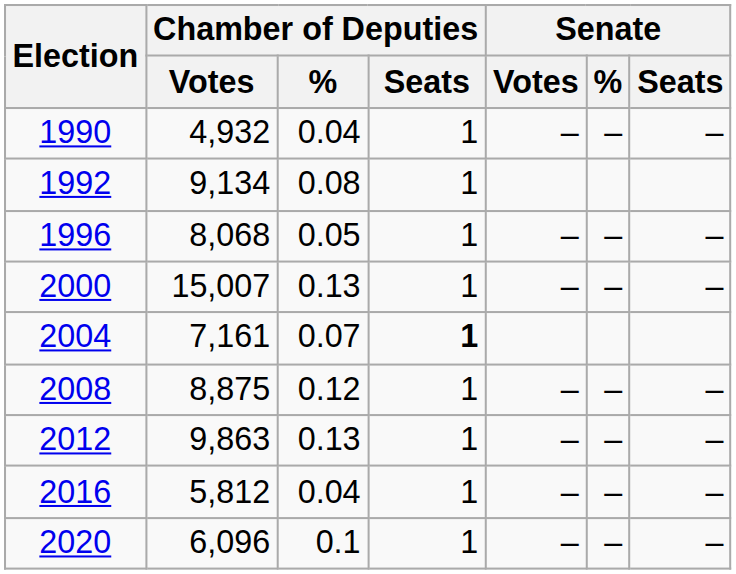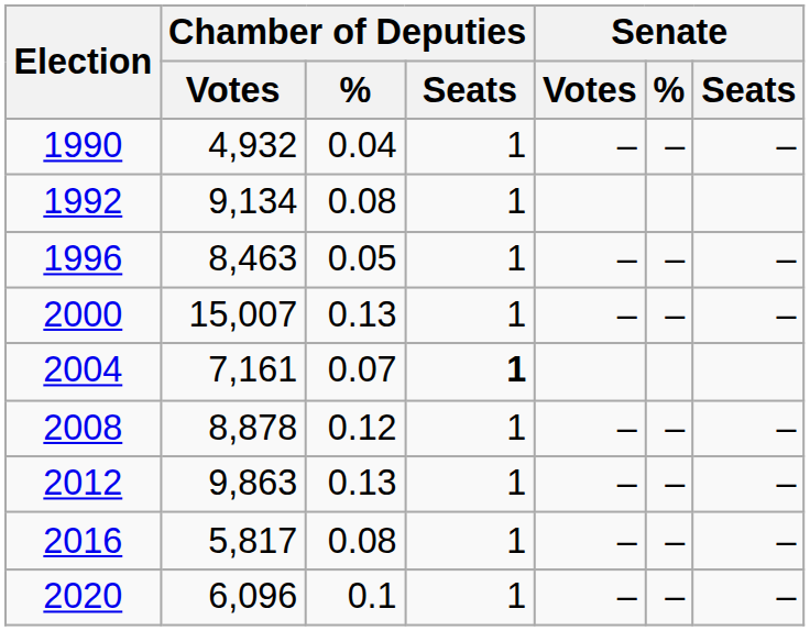1996 | Chamber of Deputies / Votes: 8,068 -> 8,463
2008 | Chamber of Deputies / Votes: 8,875 -> 8,878
2016 | Chamber of Deputies / Votes: 5,812 -> 5,817
2016 | Chamber of Deputies / %: 0.04 -> 0.08
